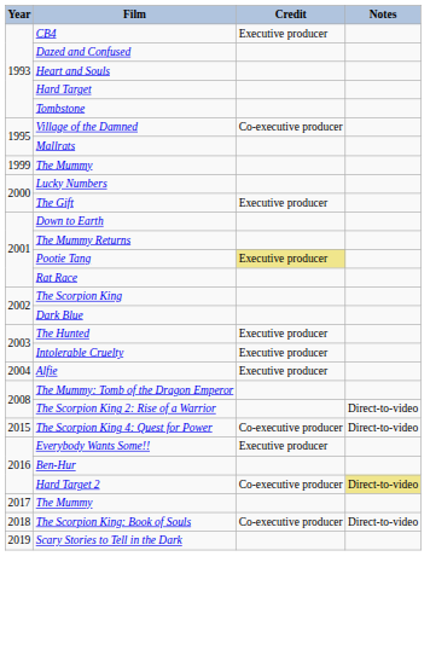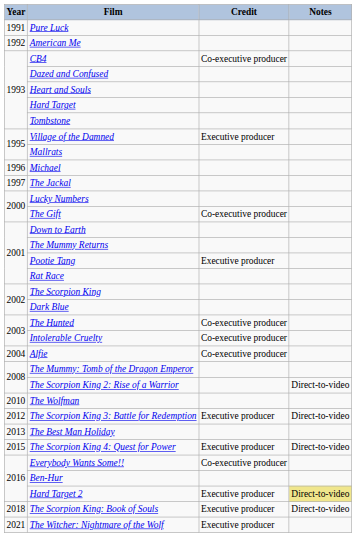+ row: 1991 | Pure Luck
+ row: 1992 | American Me
CB4 | Credit: Executive producer -> Co-executive producer
Village of the Damned | Credit: Co-executive producer -> Executive producer
+ row: 1996 | Michael
+ row: 1997 | The Jackal
- row: 1999 | The Mummy
The Gift | Credit: Executive producer -> Co-executive producer
Pootie Tang | Credit: khaki background -> no background
The Hunted | Credit: Executive producer -> Co-executive producer
Intolerable Cruelty | Credit: Executive producer -> Co-executive producer
Alfie | Credit: Executive producer -> Co-executive producer
+ row: 2010 | The Wolfman
+ row: 2012 | The Scorpion King 3: Battle for Redemption | Executive producer | Direct-to-video
+ row: 2013 | The Best Man Holiday
The Scorpion King 4: Quest for Power | Credit: Co-executive producer -> Executive producer
Everybody Wants Some!! | Credit: Executive producer -> Co-executive producer
Hard Target 2 | Credit: Co-executive producer -> Executive producer
- row: 2017 | The Mummy
The Scorpion King: Book of Souls | Credit: Co-executive producer -> Executive producer
- row: 2019 | Scary Stories to Tell in the Dark
+ row: 2021 | The Witcher: Nightmare of the Wolf | Executive producer
